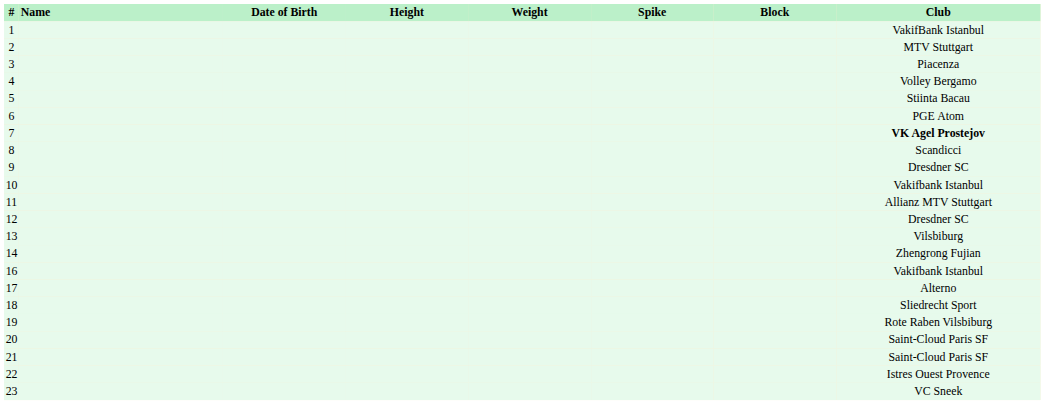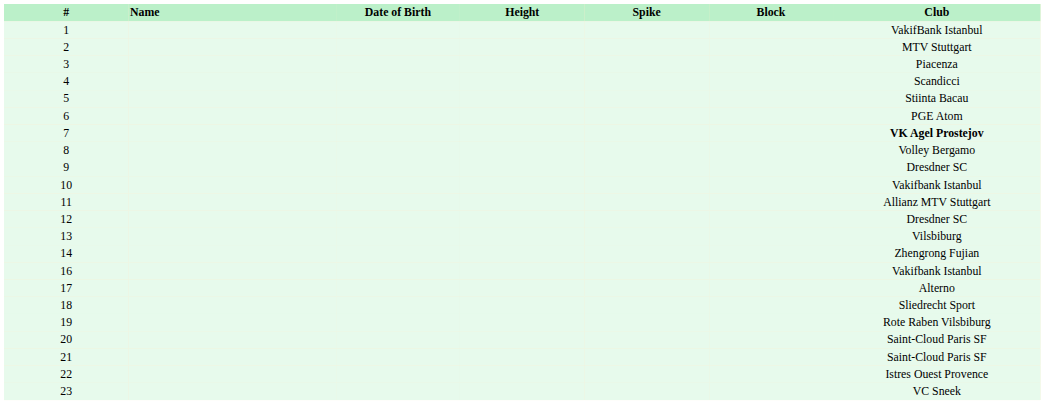- column: Weight
4 | Club: Volley Bergamo -> Scandicci
8 | Club: Scandicci -> Volley Bergamo
